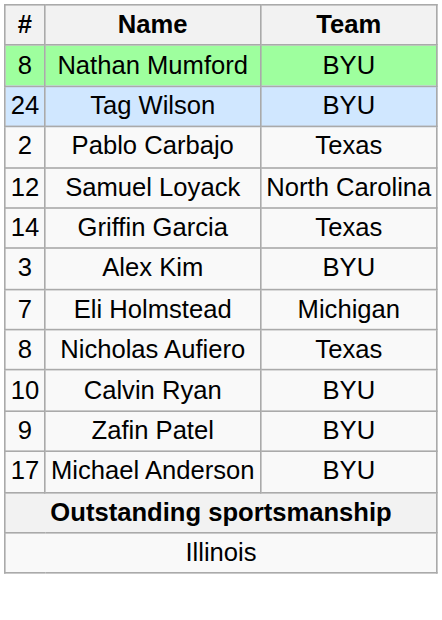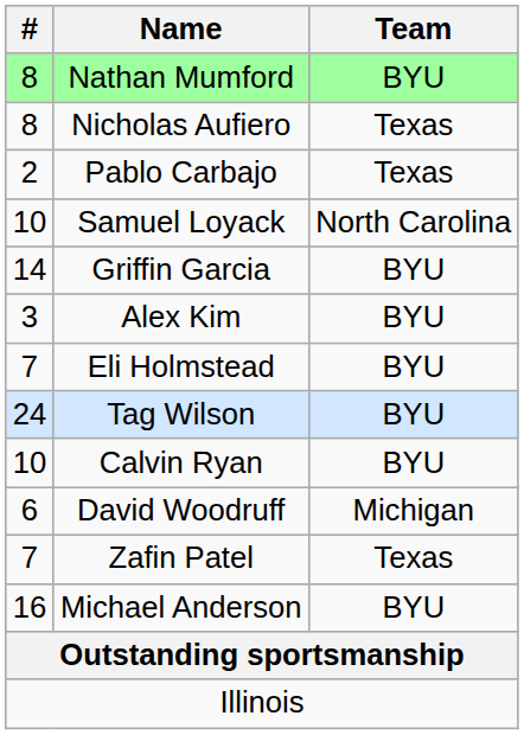rows swapped: Tag Wilson <-> Nicholas Aufiero
Samuel Loyack | #: 12 -> 10
Griffin Garcia | Team: Texas -> BYU
Eli Holmstead | Team: Michigan -> BYU
+ row: 6 | David Woodruff | Michigan
Zafin Patel | #: 9 -> 7
Zafin Patel | Team: BYU -> Texas
Michael Anderson | #: 17 -> 16
